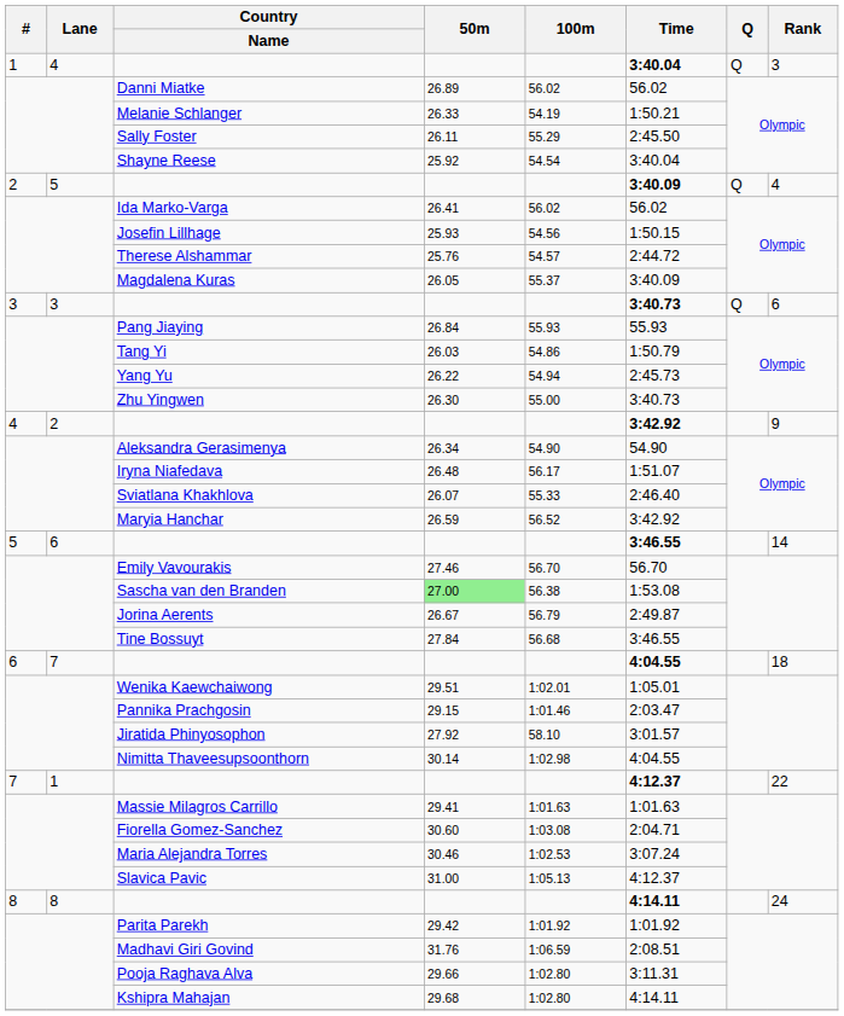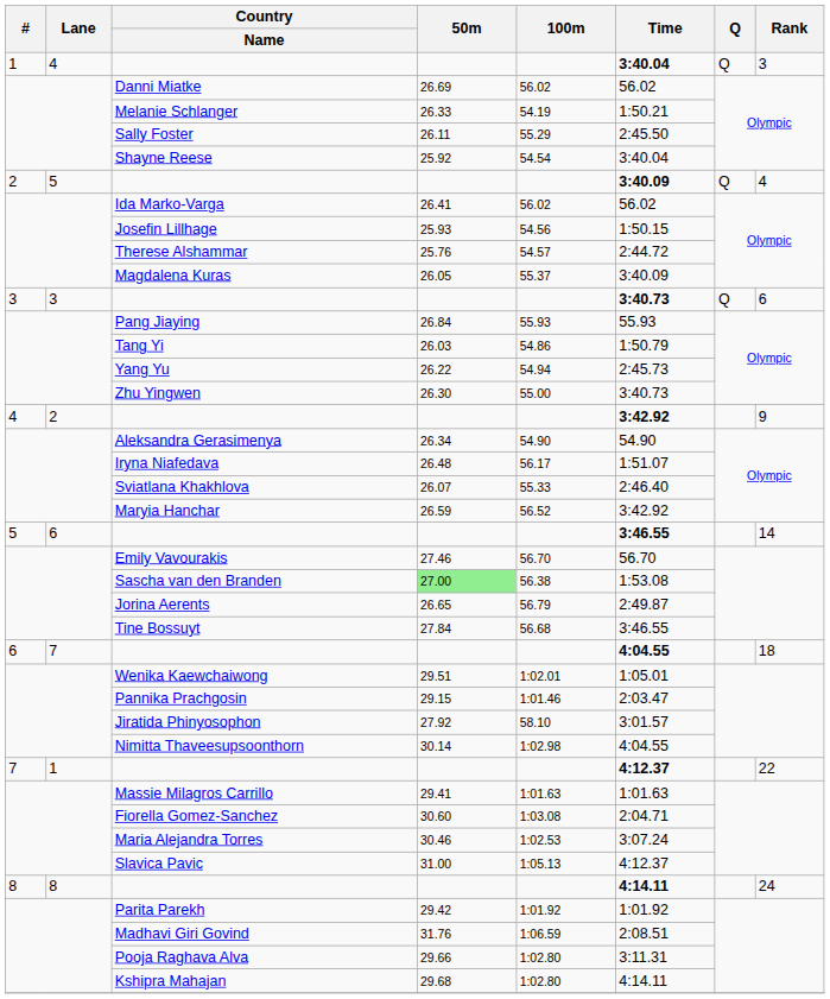Danni Miatke | 50m: 26.89 -> 26.69
Jorina Aerents | 50m: 26.67 -> 26.65
